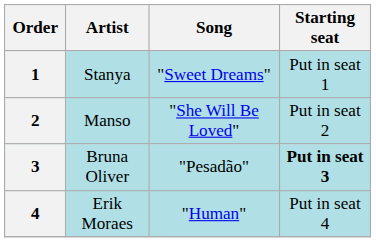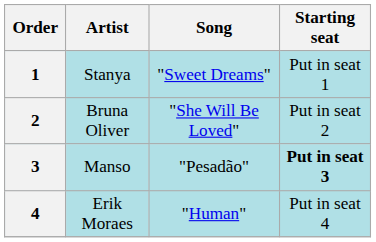2 | Artist: Manso -> Bruna Oliver
3 | Artist: Bruna Oliver -> Manso
